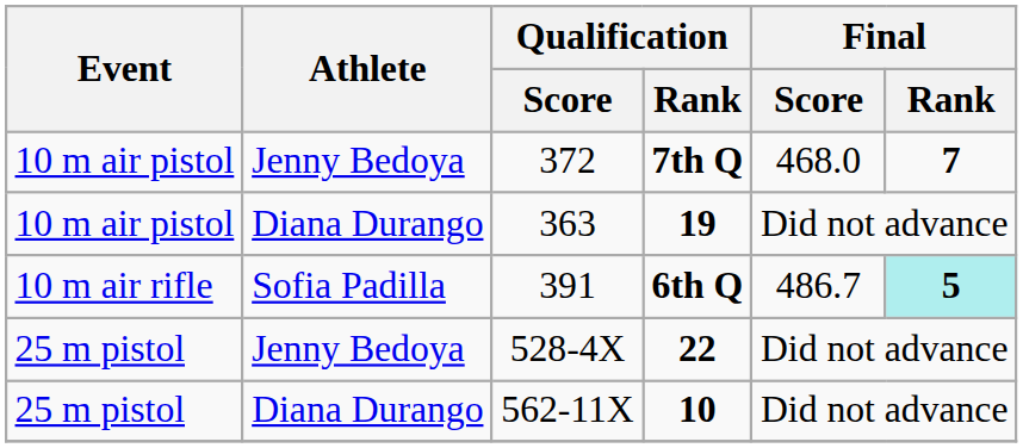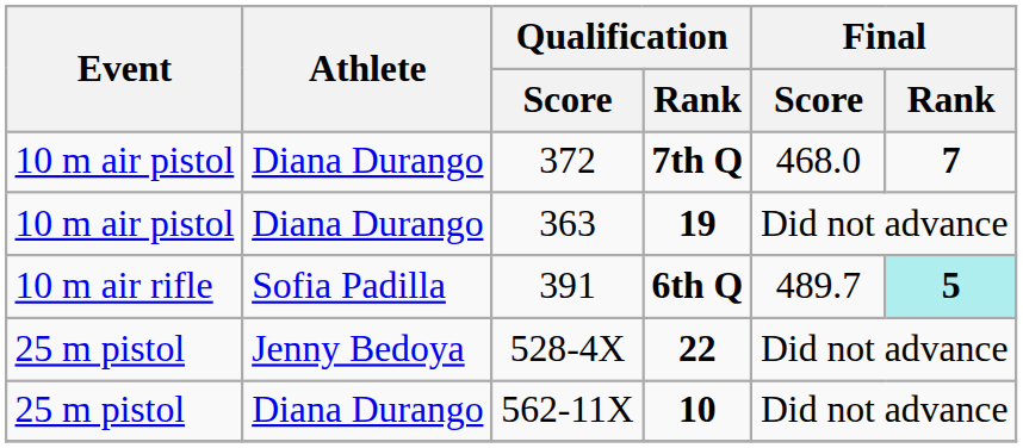372 | Athlete: Jenny Bedoya -> Diana Durango
391 | Final / Score: 486.7 -> 489.7
